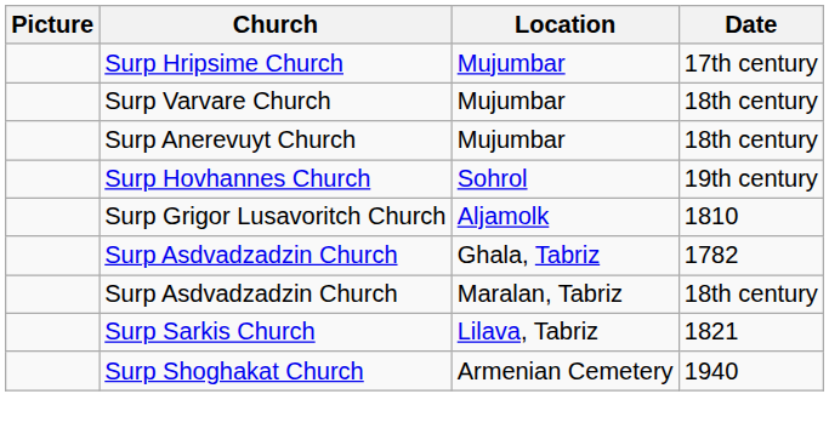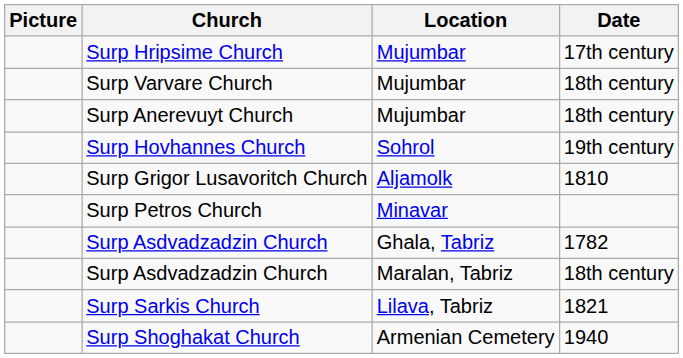+ row: Surp Petros Church | Minavar
